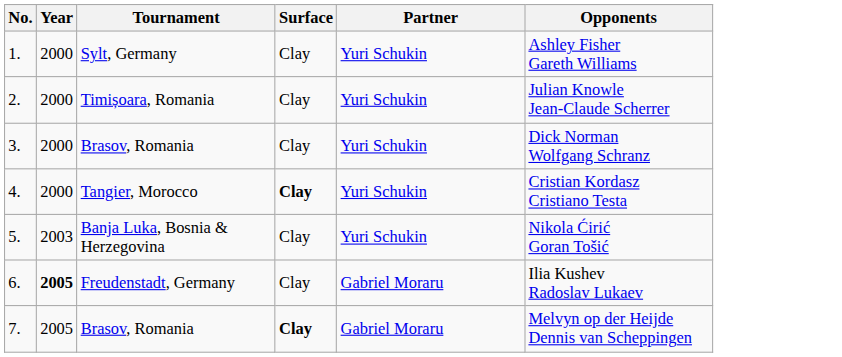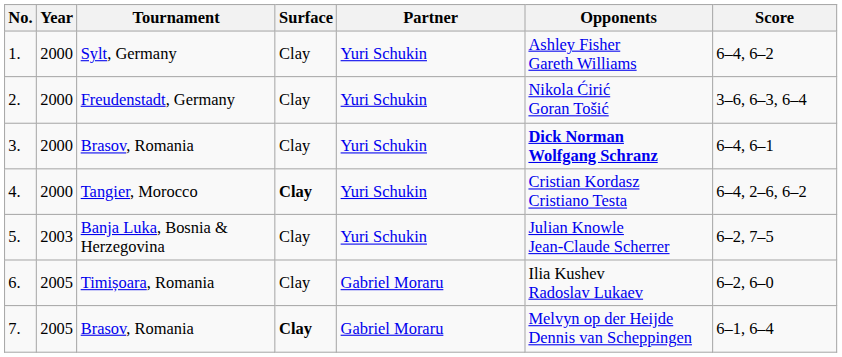+ column: Score | 6–4, 6–2 | 3–6, 6–3, 6–4 | 6–4, 6–1 | 6–4, 2–6, 6–2 | 6–2, 7–5 | 6–2, 6–0 | 6–1, 6–4
2. | Tournament: Timișoara, Romania -> Freudenstadt, Germany
2. | Opponents: Julian Knowle Jean-Claude Scherrer -> Nikola Ćirić Goran Tošić
3. | Opponents: normal -> bold
5. | Opponents: Nikola Ćirić Goran Tošić -> Julian Knowle Jean-Claude Scherrer
6. | Year: bold -> normal
6. | Tournament: Freudenstadt, Germany -> Timișoara, Romania
